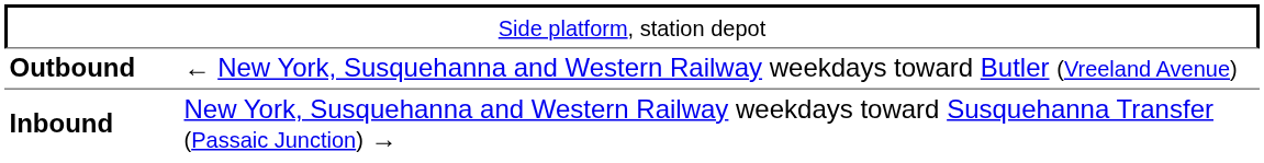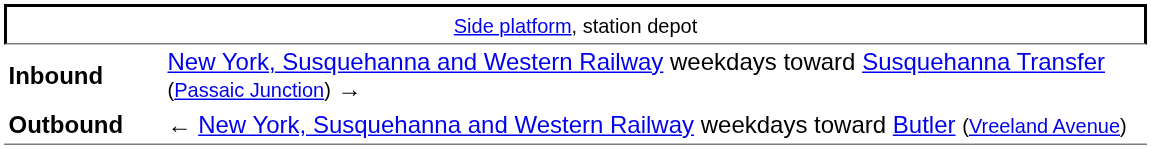rows swapped: Outbound <-> Inbound
